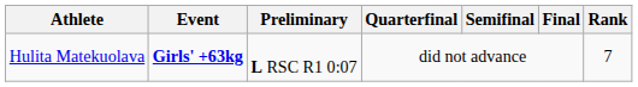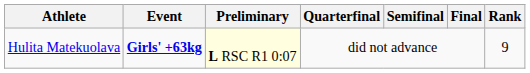Hulita Matekuolava | Preliminary: no background -> lightyellow background
Hulita Matekuolava | Rank: 7 -> 9
